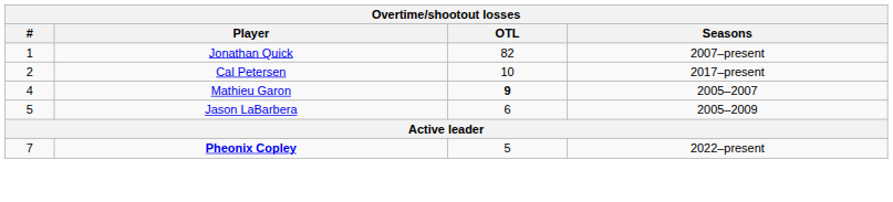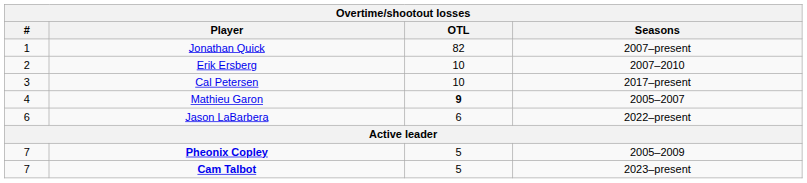+ row: 2 | Erik Ersberg | 10 | 2007–2010
Cal Petersen | #: 2 -> 3
Jason LaBarbera | #: 5 -> 6
Jason LaBarbera | Seasons: 2005–2009 -> 2022–present
Pheonix Copley | Seasons: 2022–present -> 2005–2009
+ row: 7 | Cam Talbot | 5 | 2023–present
